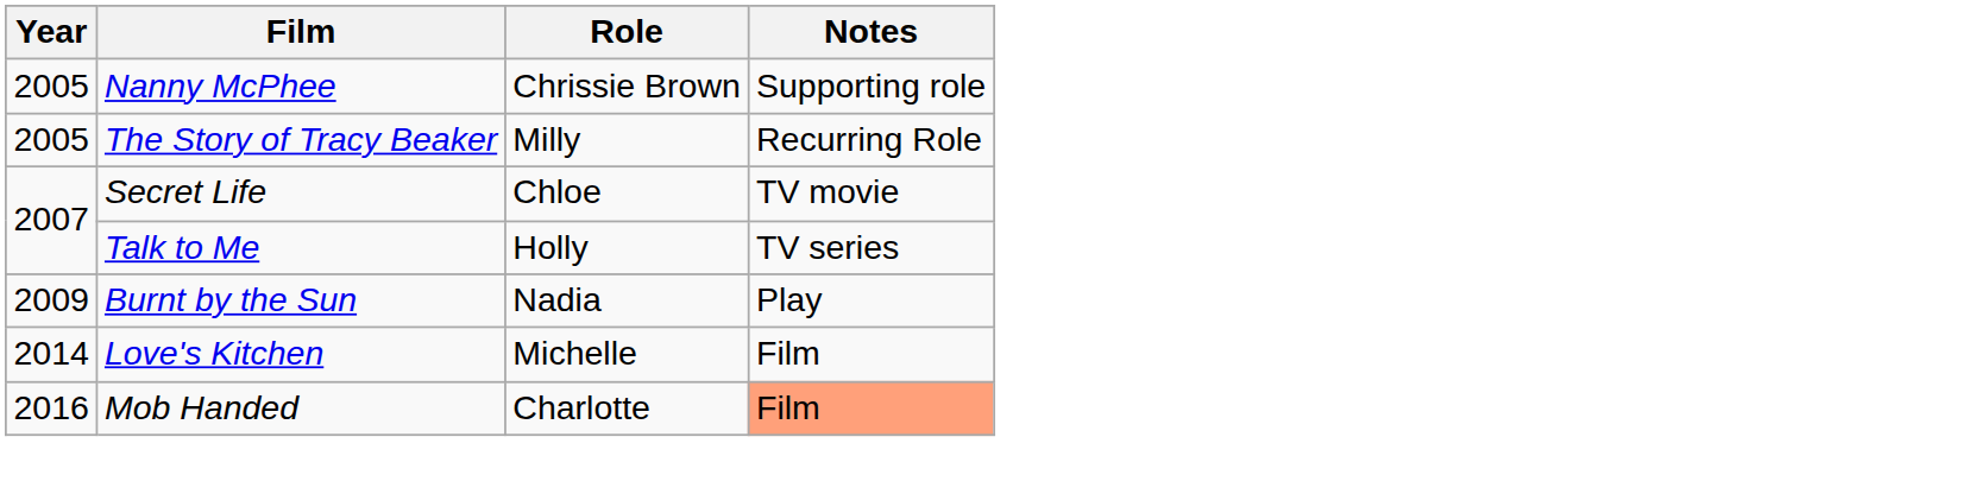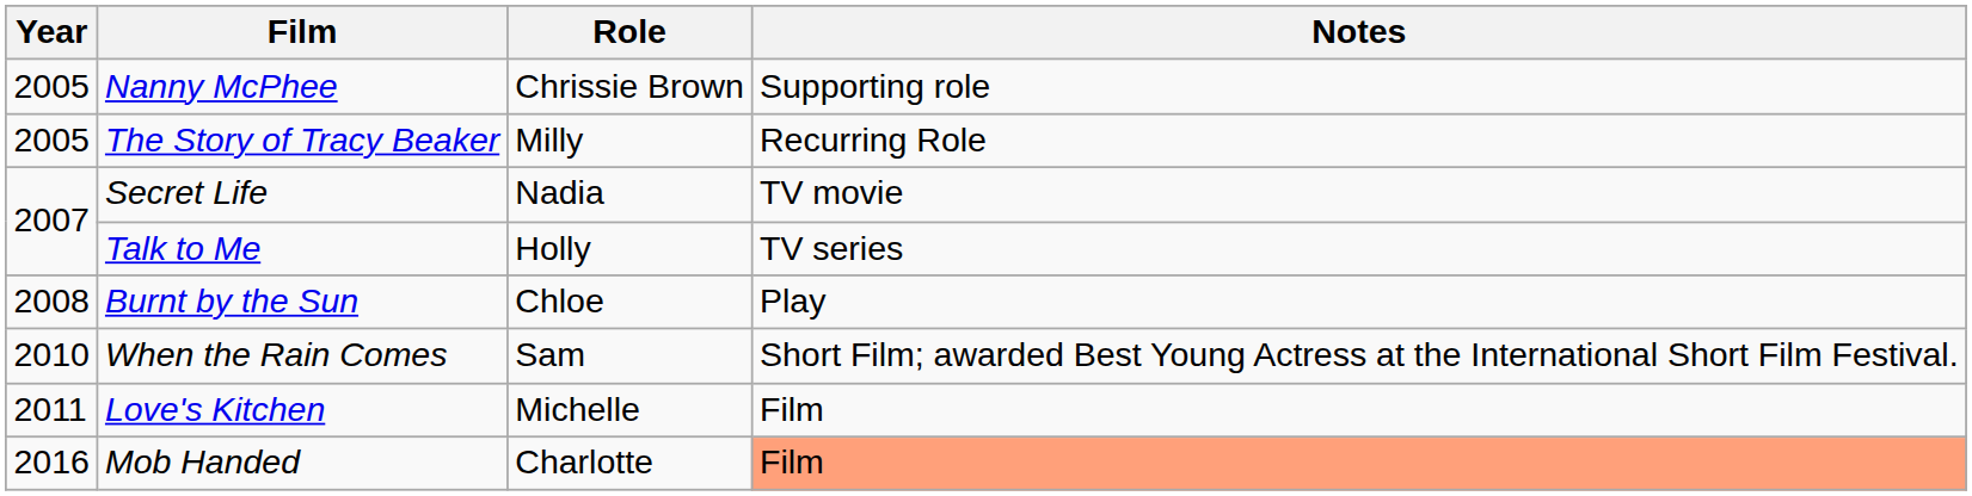Secret Life | Role: Chloe -> Nadia
Burnt by the Sun | Year: 2009 -> 2008
Burnt by the Sun | Role: Nadia -> Chloe
+ row: 2010 | When the Rain Comes | Sam | Short Film; awarded Best Young Actress at the International Short Film Festival.
Love's Kitchen | Year: 2014 -> 2011
